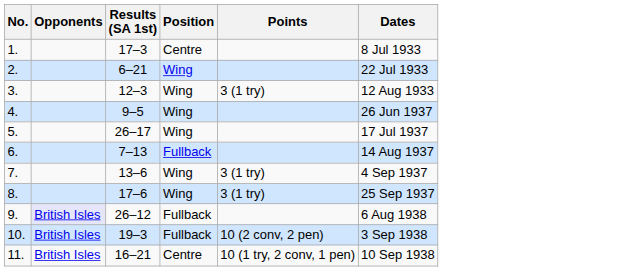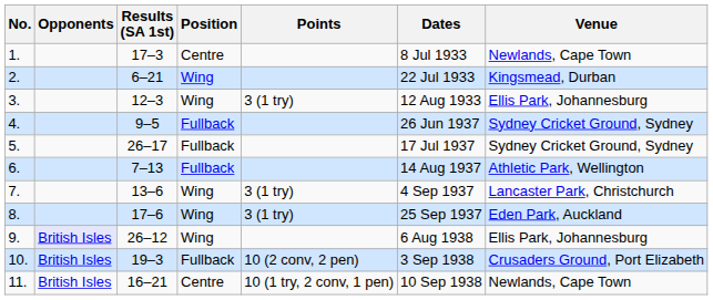+ column: Venue | Newlands, Cape Town | Kingsmead, Durban | Ellis Park, Johannesburg | Sydney Cricket Ground, Sydney | Sydney Cricket Ground, Sydney | Athletic Park, Wellington | Lancaster Park, Christchurch | Eden Park, Auckland | Ellis Park, Johannesburg | Crusaders Ground, Port Elizabeth | Newlands, Cape Town
4. | Position: Wing -> Fullback
5. | Position: Wing -> Fullback
9. | Position: Fullback -> Wing
